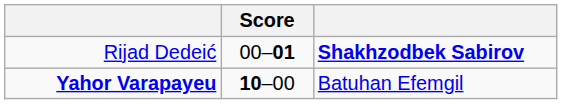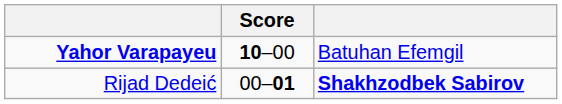rows swapped: Rijad Dedeić <-> Yahor Varapayeu
